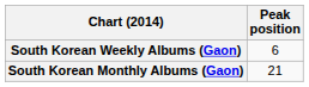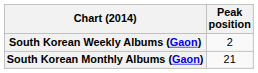South Korean Weekly Albums (Gaon) | Peak position: 6 -> 2
